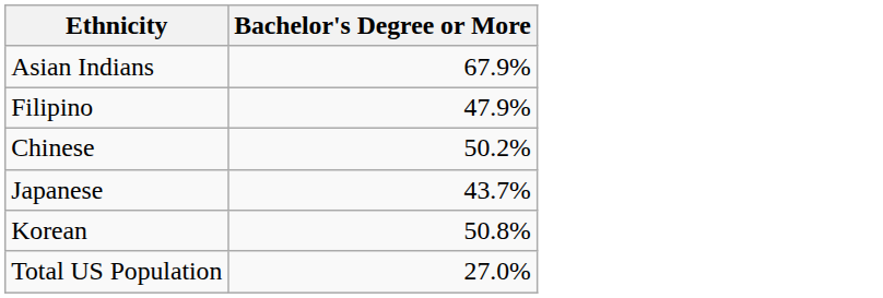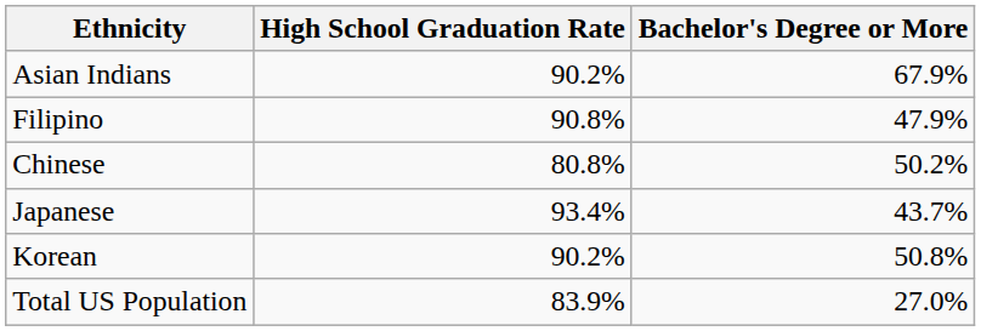+ column: High School Graduation Rate | 90.2% | 90.8% | 80.8% | 93.4% | 90.2% | 83.9%
